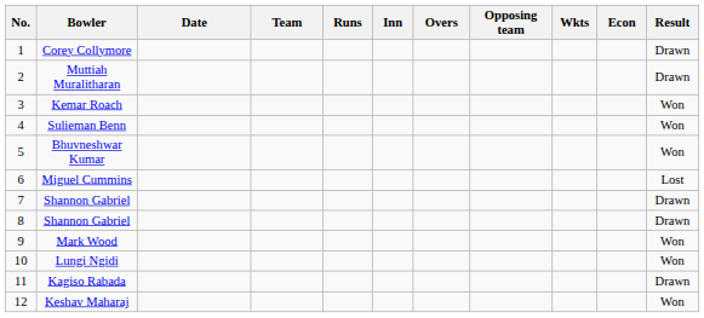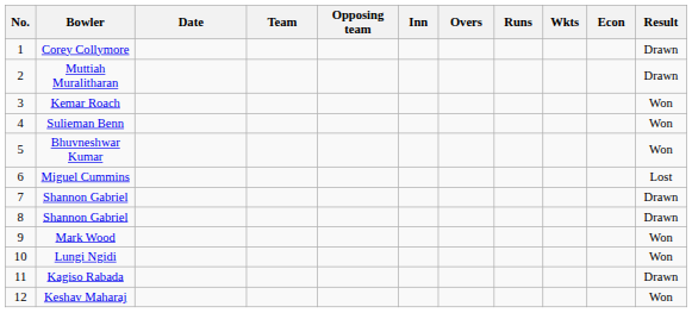columns swapped: Opposing team <-> Runs
